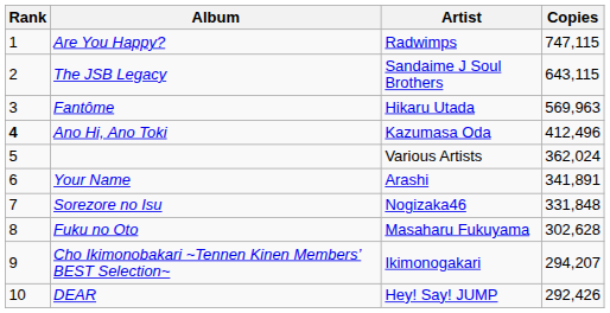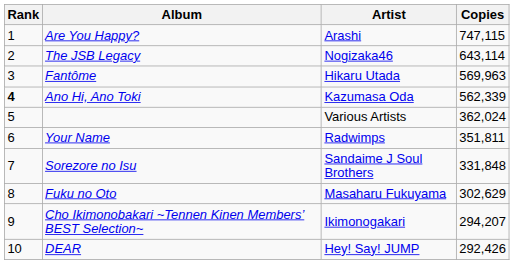Are You Happy? | Artist: Radwimps -> Arashi
The JSB Legacy | Artist: Sandaime J Soul Brothers -> Nogizaka46
The JSB Legacy | Copies: 643,115 -> 643,114
Ano Hi, Ano Toki | Copies: 412,496 -> 562,339
Your Name | Artist: Arashi -> Radwimps
Your Name | Copies: 341,891 -> 351,811
Sorezore no Isu | Artist: Nogizaka46 -> Sandaime J Soul Brothers
Fuku no Oto | Copies: 302,628 -> 302,629
